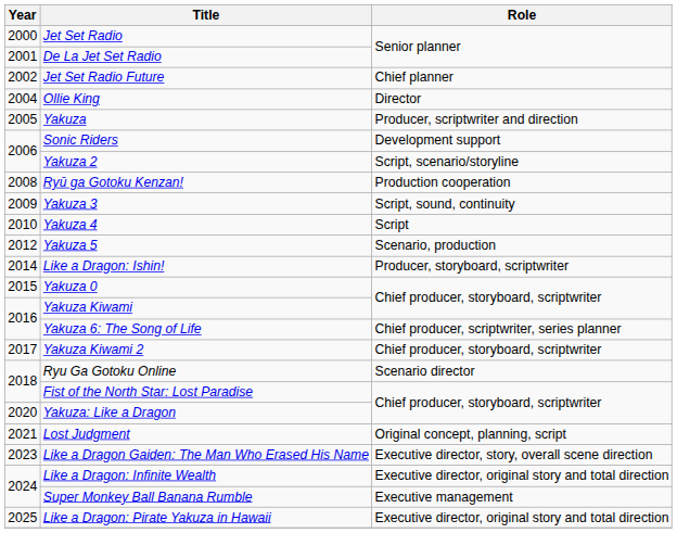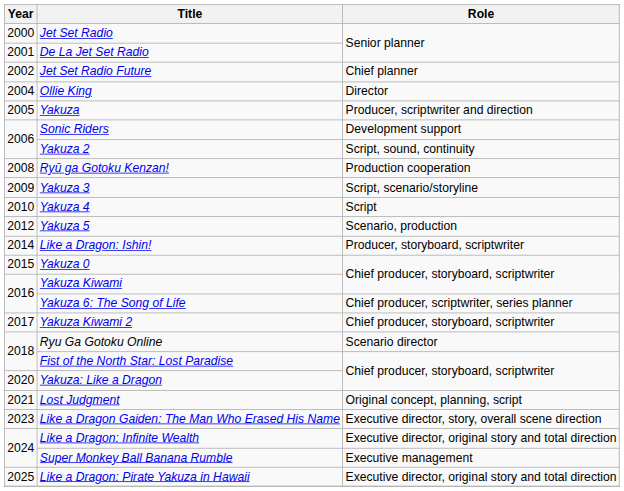Yakuza 2 | Role: Script, scenario/storyline -> Script, sound, continuity
Yakuza 3 | Role: Script, sound, continuity -> Script, scenario/storyline
